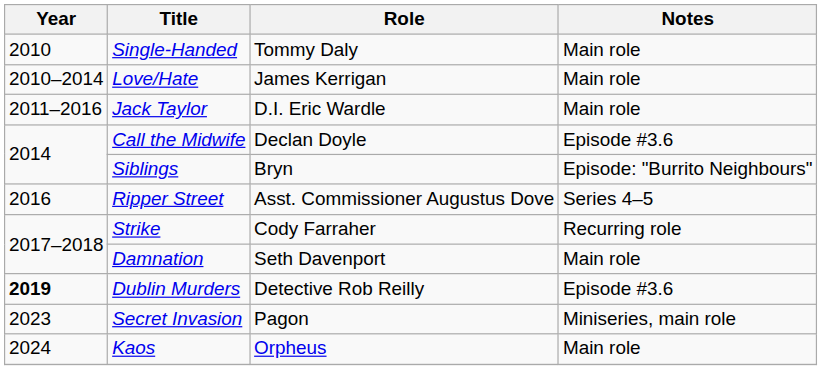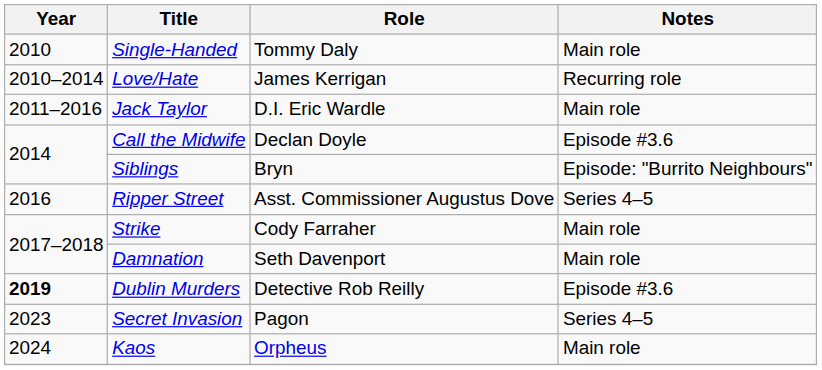Love/Hate | Notes: Main role -> Recurring role
Strike | Notes: Recurring role -> Main role
Secret Invasion | Notes: Miniseries, main role -> Series 4–5
